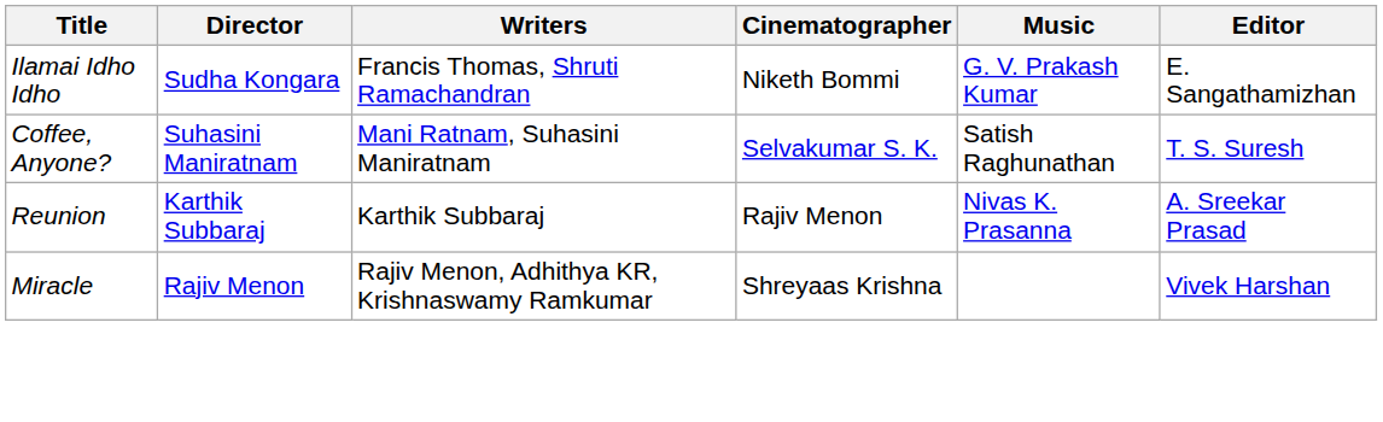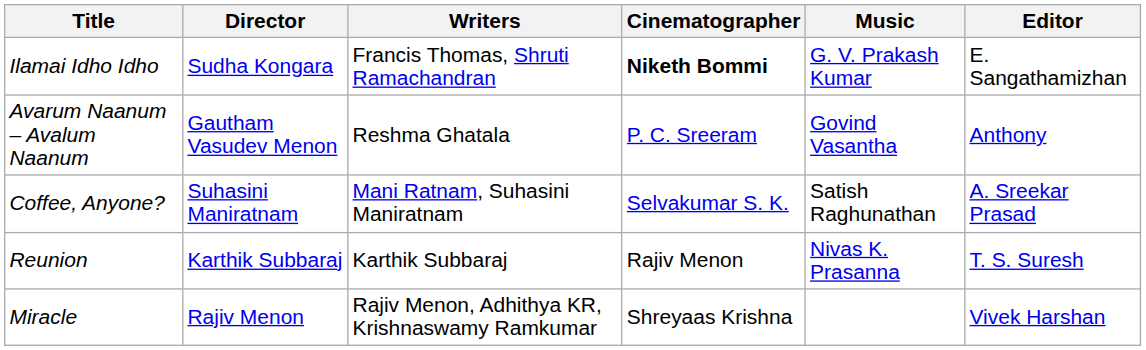Ilamai Idho Idho | Cinematographer: normal -> bold
+ row: Avarum Naanum – Avalum Naanum | Gautham Vasudev Menon | Reshma Ghatala | P. C. Sreeram | Govind Vasantha | Anthony
Coffee, Anyone? | Editor: T. S. Suresh -> A. Sreekar Prasad
Reunion | Editor: A. Sreekar Prasad -> T. S. Suresh
